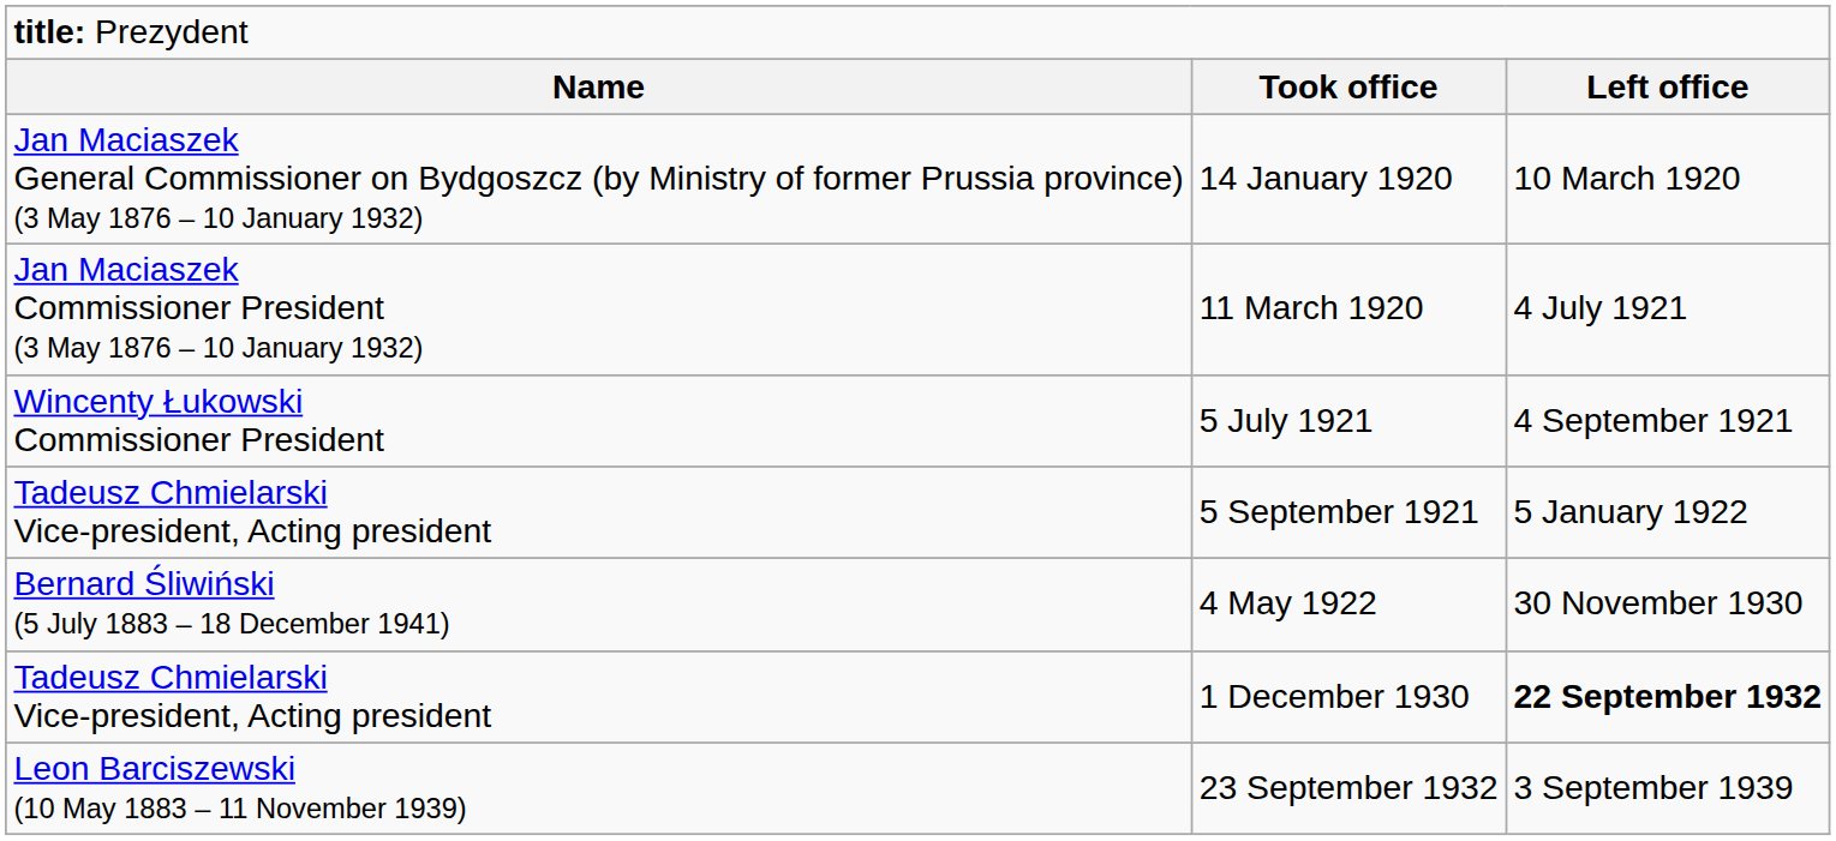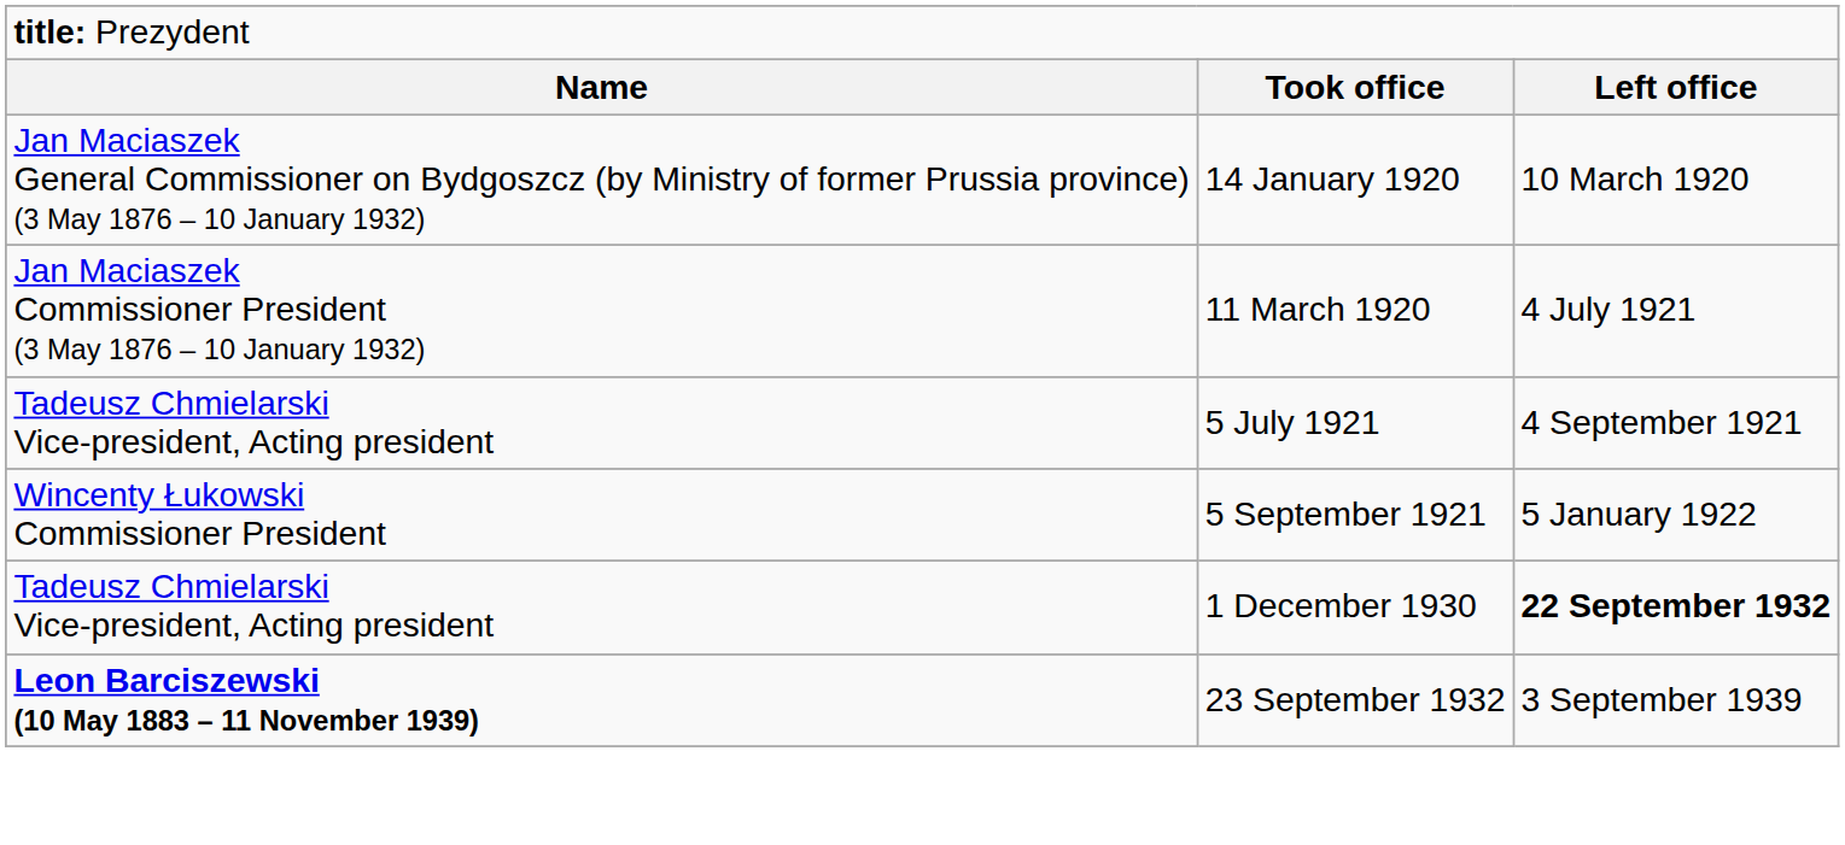5 July 1921 | column 1: Wincenty Łukowski Commissioner President -> Tadeusz Chmielarski Vice-president, Acting president
5 September 1921 | column 1: Tadeusz Chmielarski Vice-president, Acting president -> Wincenty Łukowski Commissioner President
- row: Bernard Śliwiński (5 July 1883 – 18 December 1941) | 4 May 1922 | 30 November 1930
23 September 1932 | column 1: normal -> bold
